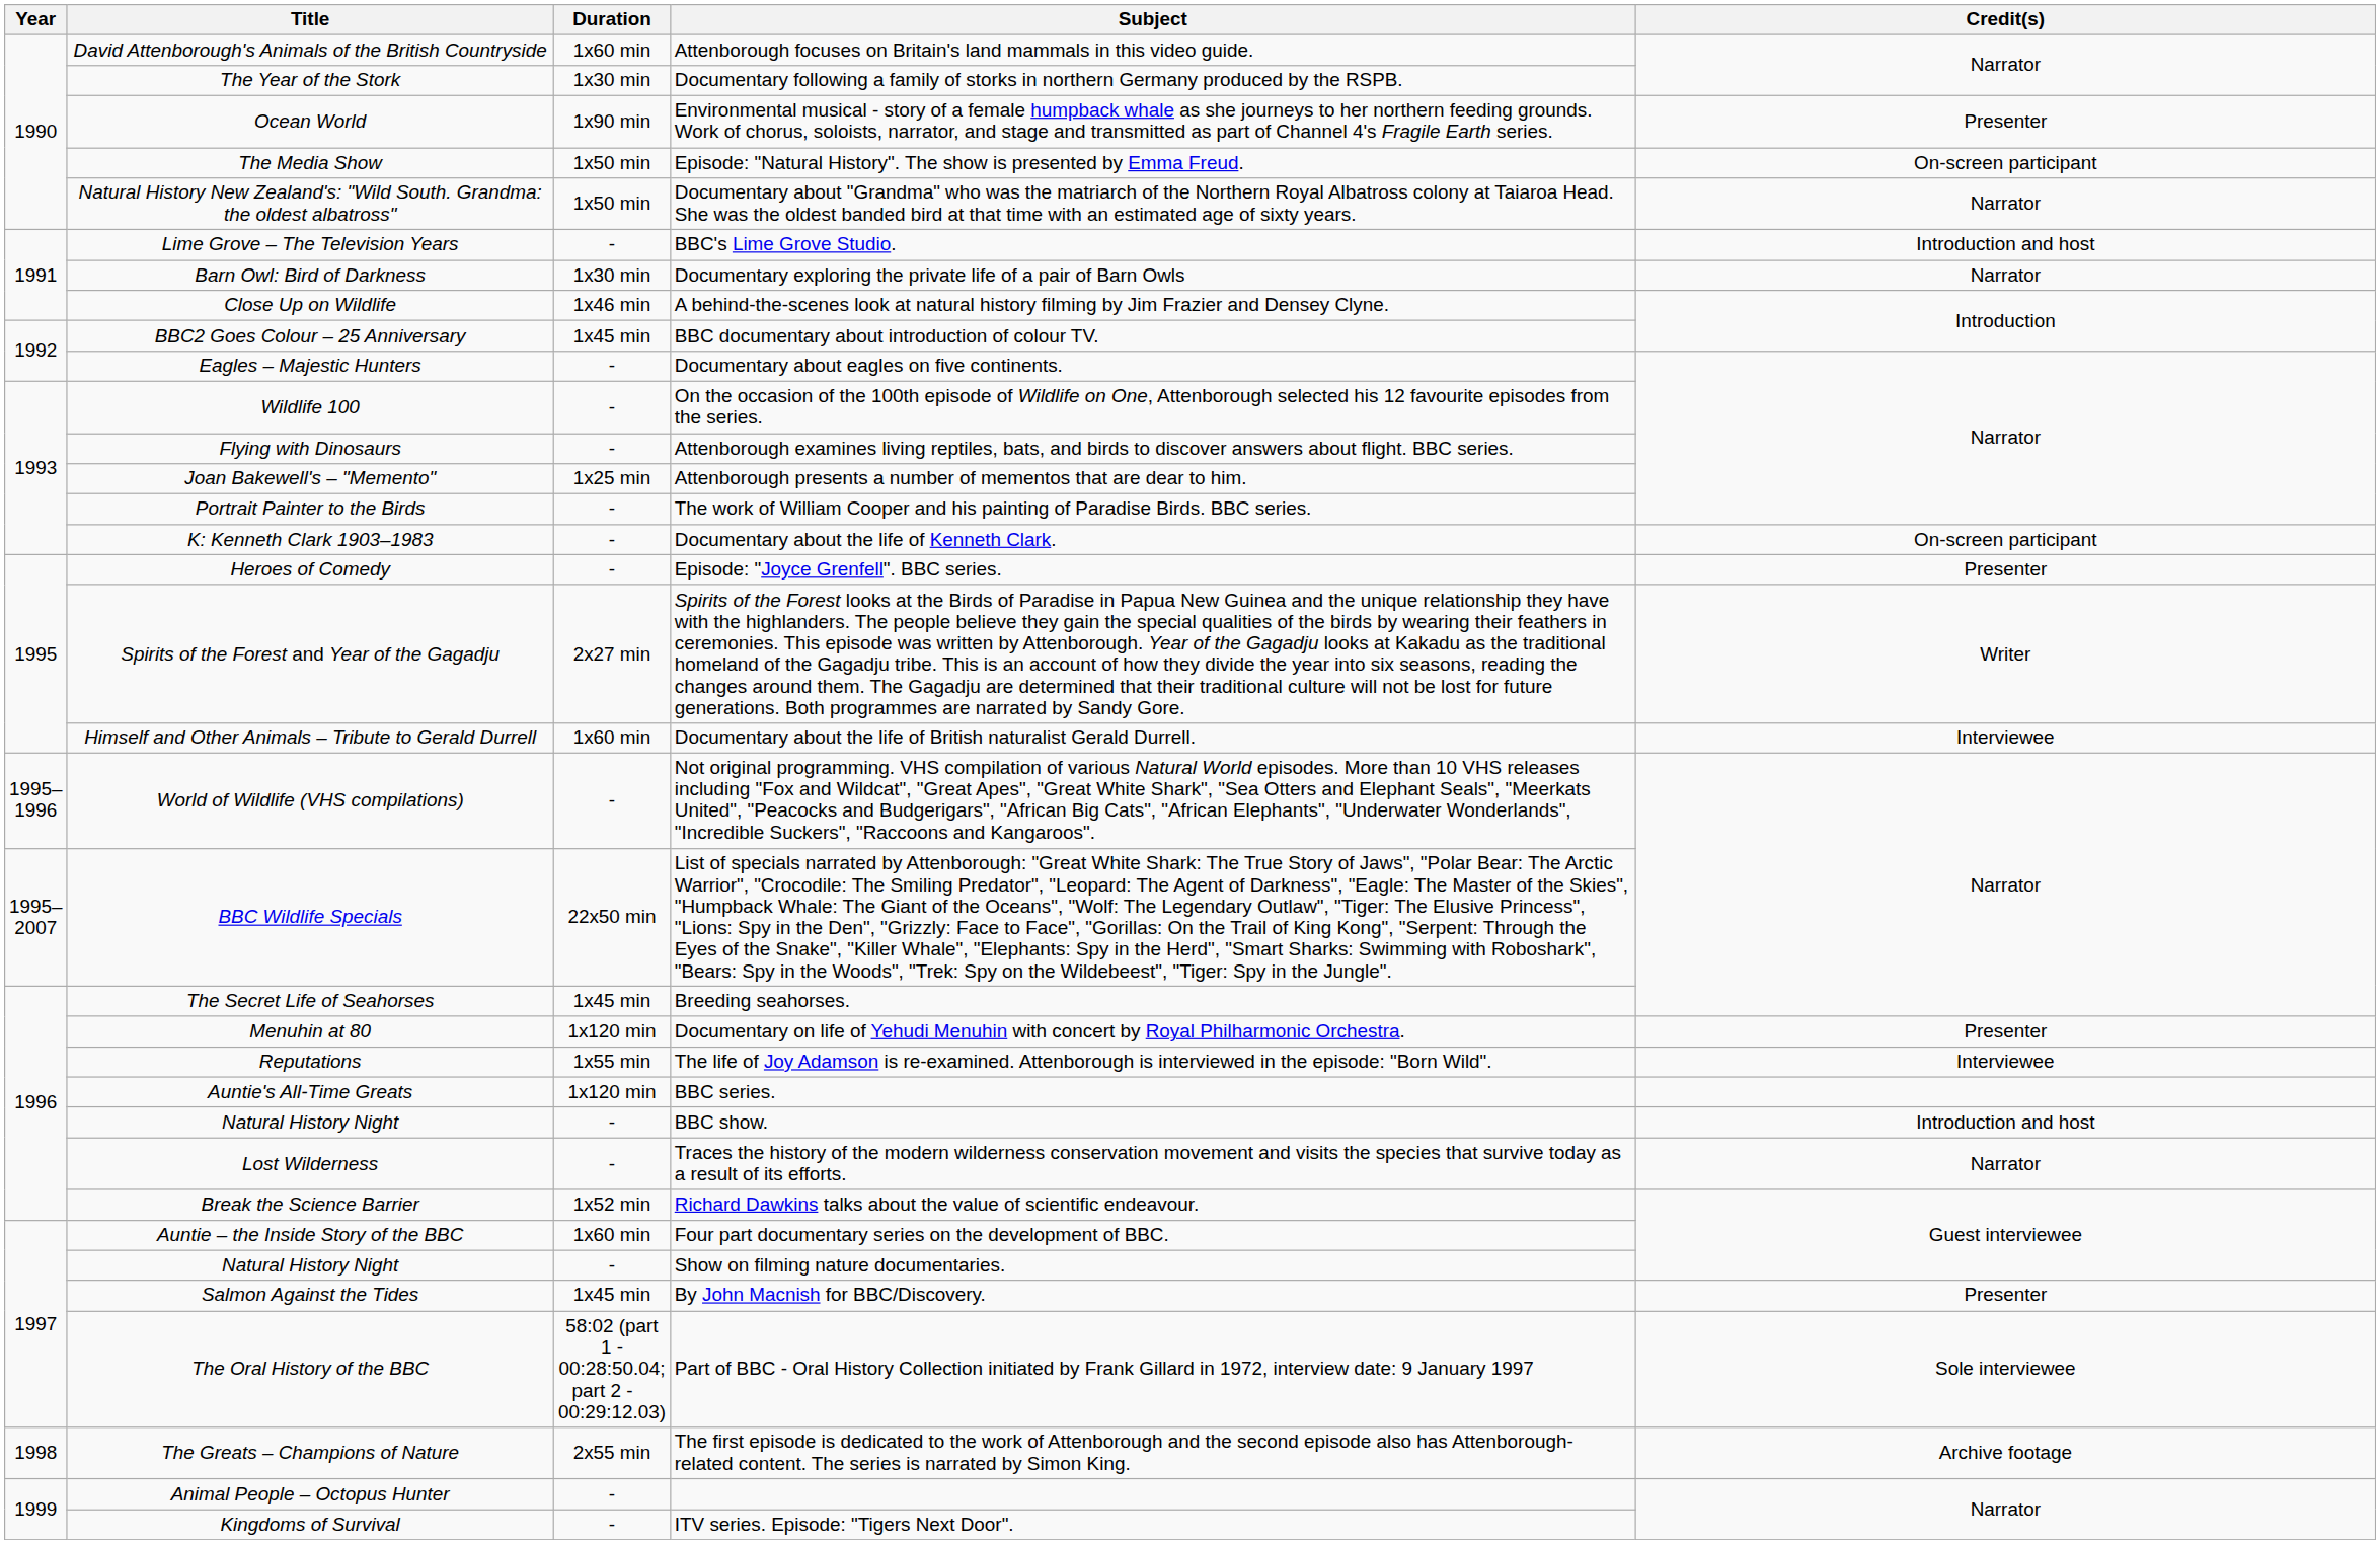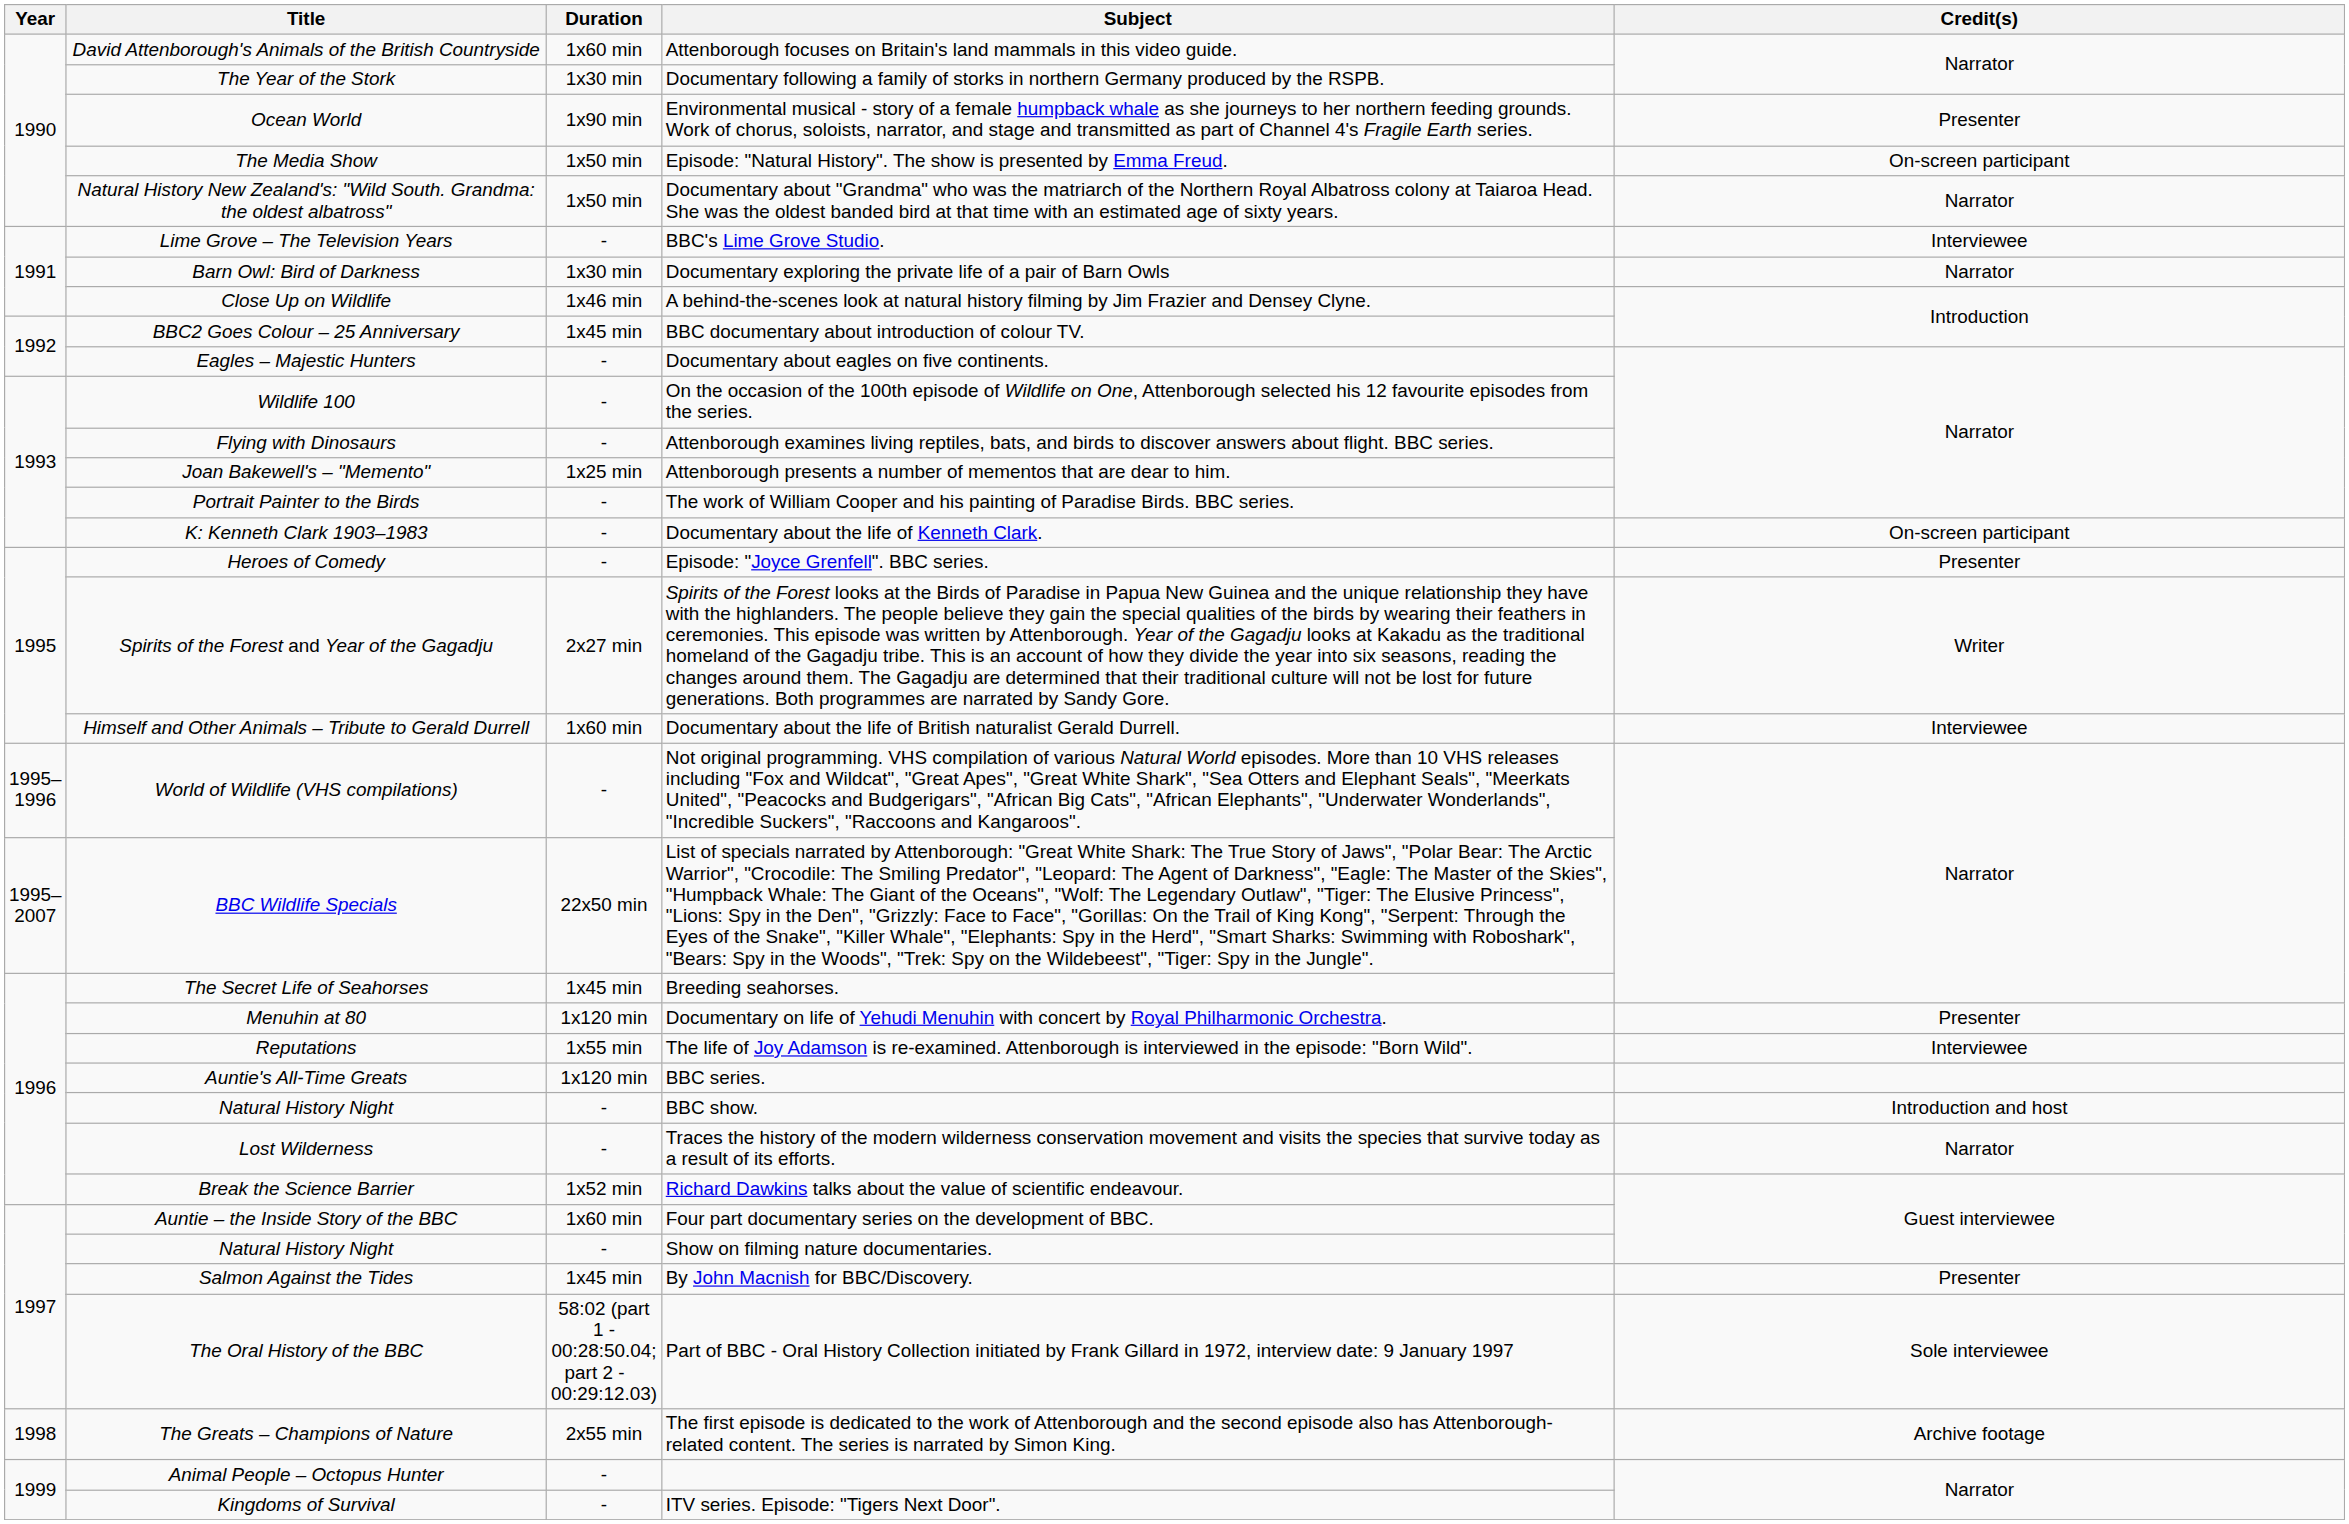BBC's Lime Grove Studio. | Credit(s): Introduction and host -> Interviewee
